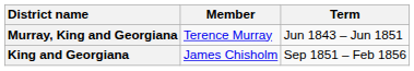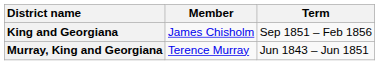rows swapped: Murray, King and Georgiana <-> King and Georgiana
